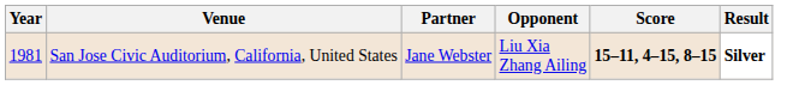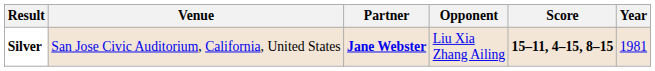columns swapped: Year <-> Result
San Jose Civic Auditorium, California, United States | Partner: normal -> bold
